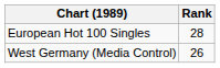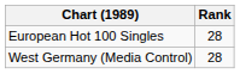West Germany (Media Control) | Rank: 26 -> 28
